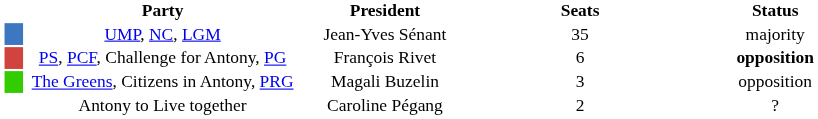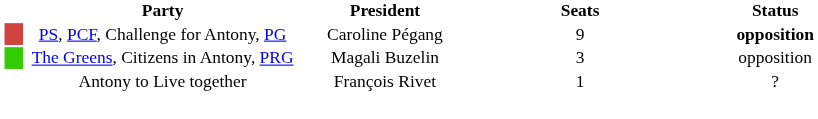- row: UMP, NC, LGM | Jean-Yves Sénant | 35 | majority
PS, PCF, Challenge for Antony, PG | President: François Rivet -> Caroline Pégang
PS, PCF, Challenge for Antony, PG | Seats: 6 -> 9
Antony to Live together | President: Caroline Pégang -> François Rivet
Antony to Live together | Seats: 2 -> 1
